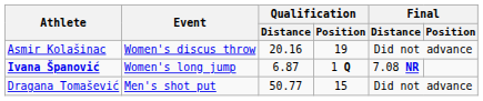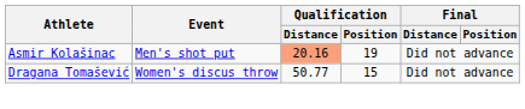Asmir Kolašinac | Event: Women's discus throw -> Men's shot put
Asmir Kolašinac | Qualification / Distance: no background -> lightsalmon background
- row: Ivana Španović | Women's long jump | 6.87 | 1 Q | 7.08 NR
Dragana Tomašević | Event: Men's shot put -> Women's discus throw
